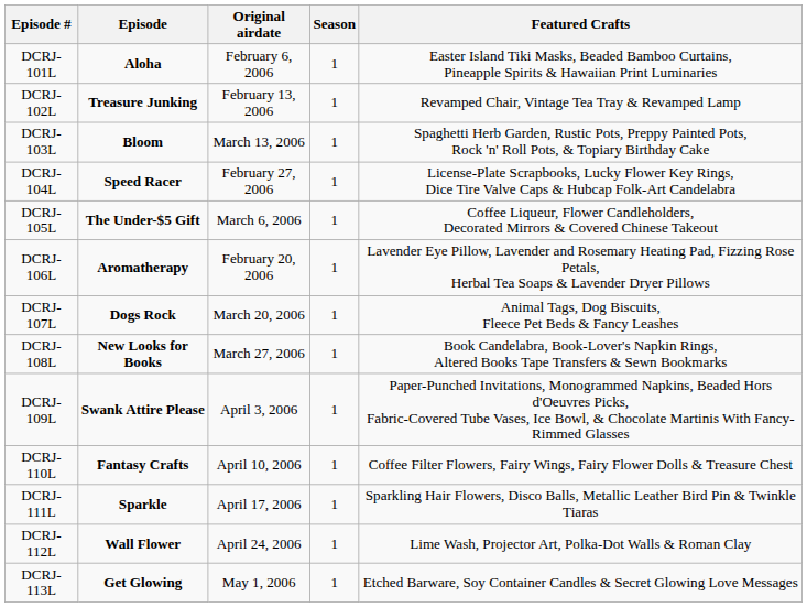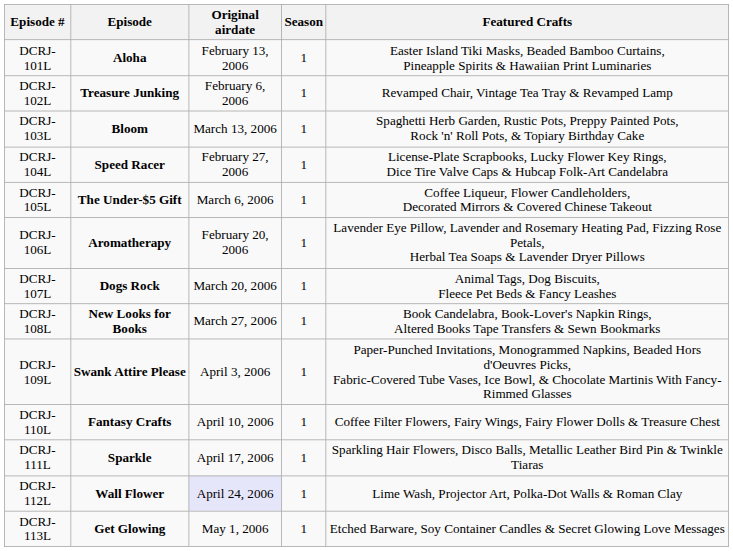DCRJ-101L | Original airdate: February 6, 2006 -> February 13, 2006
DCRJ-102L | Original airdate: February 13, 2006 -> February 6, 2006
DCRJ-112L | Original airdate: no background -> lavender background
